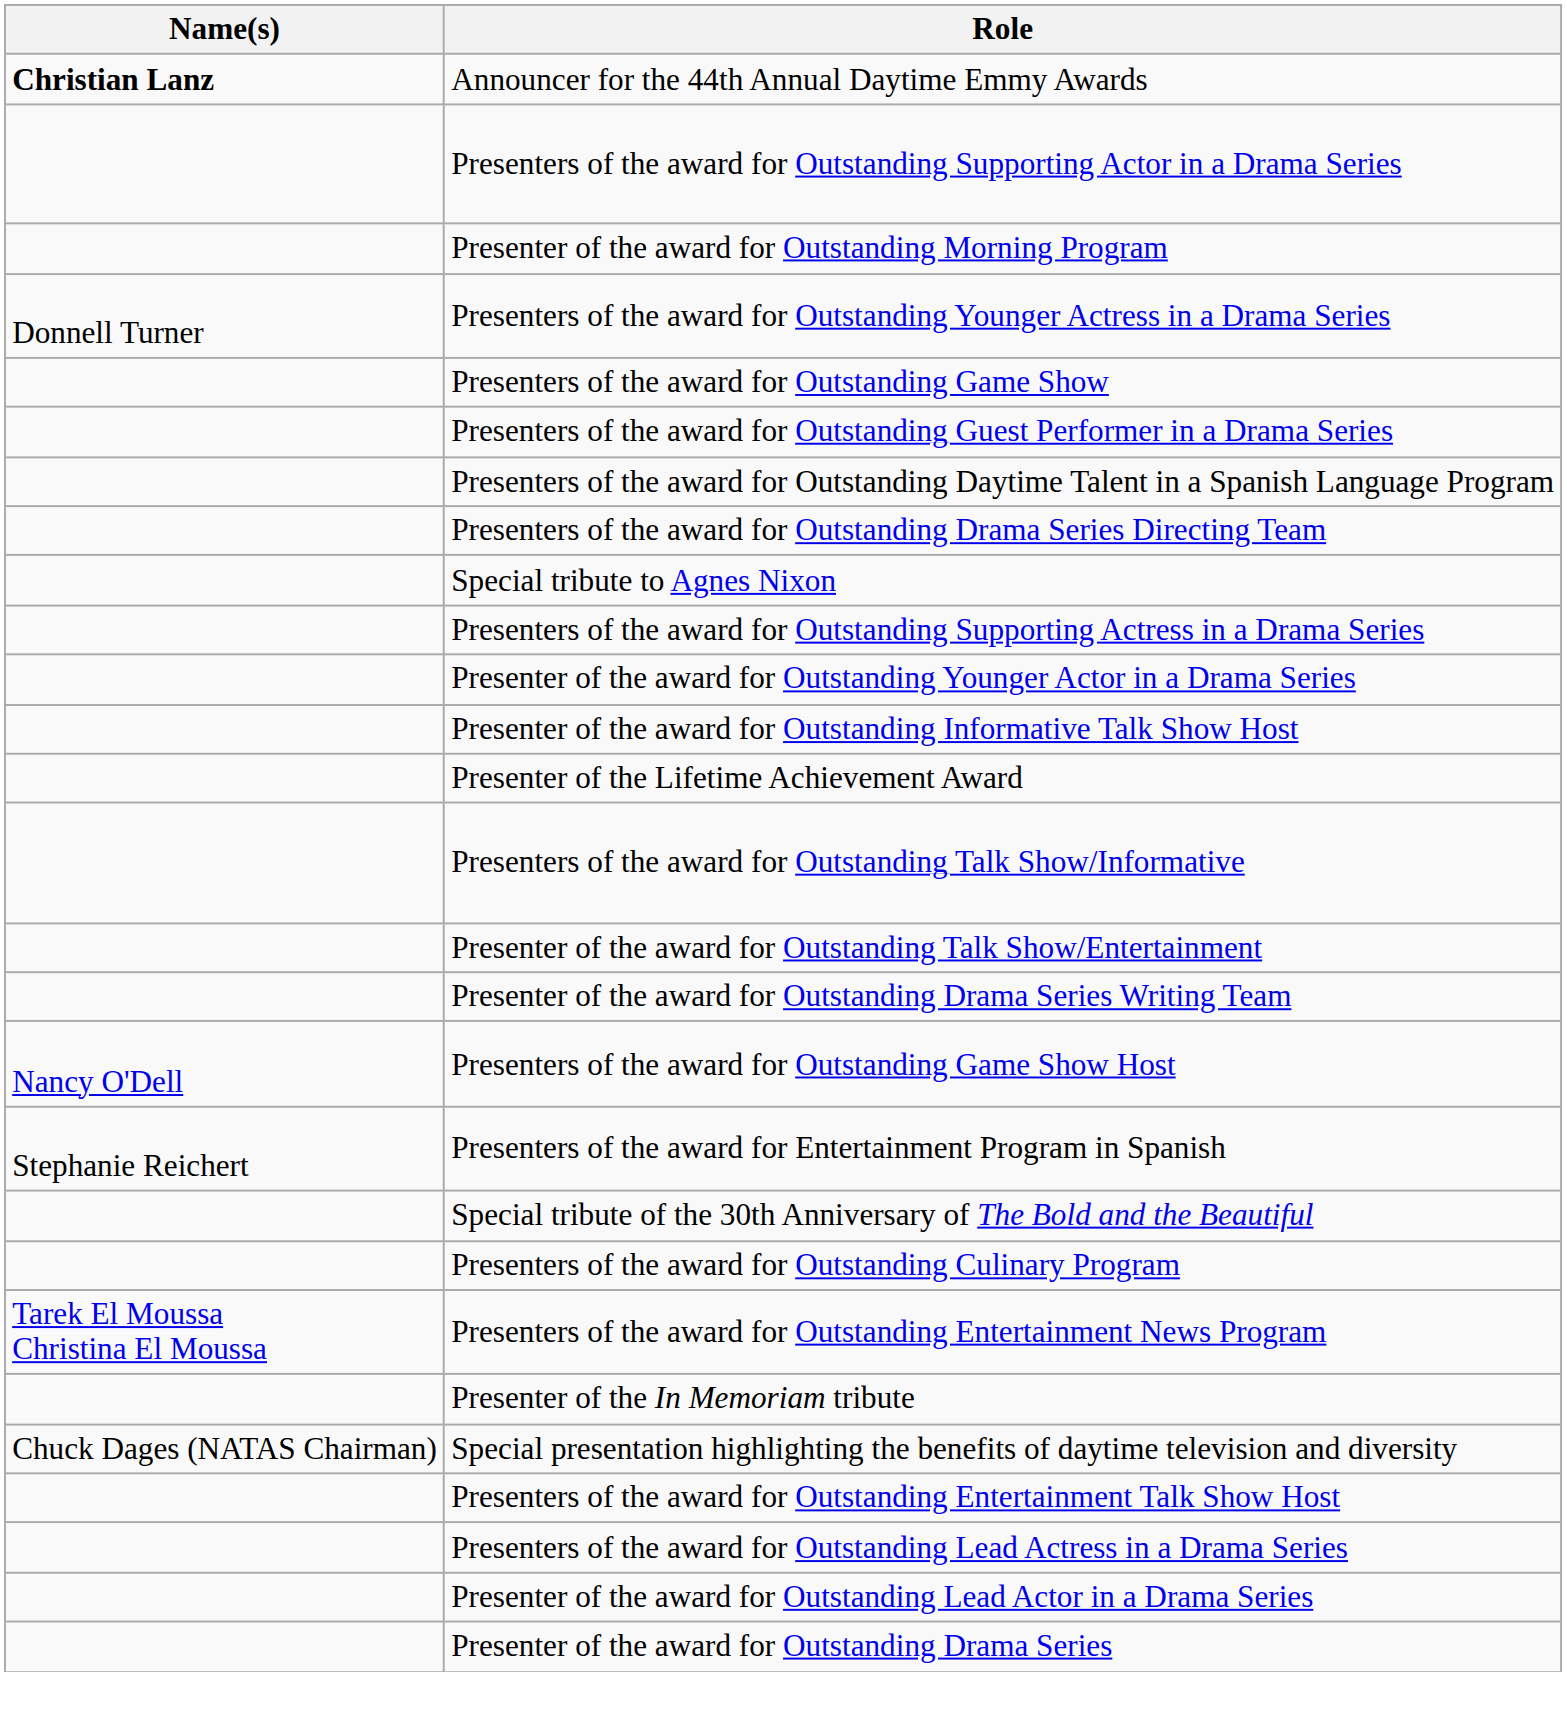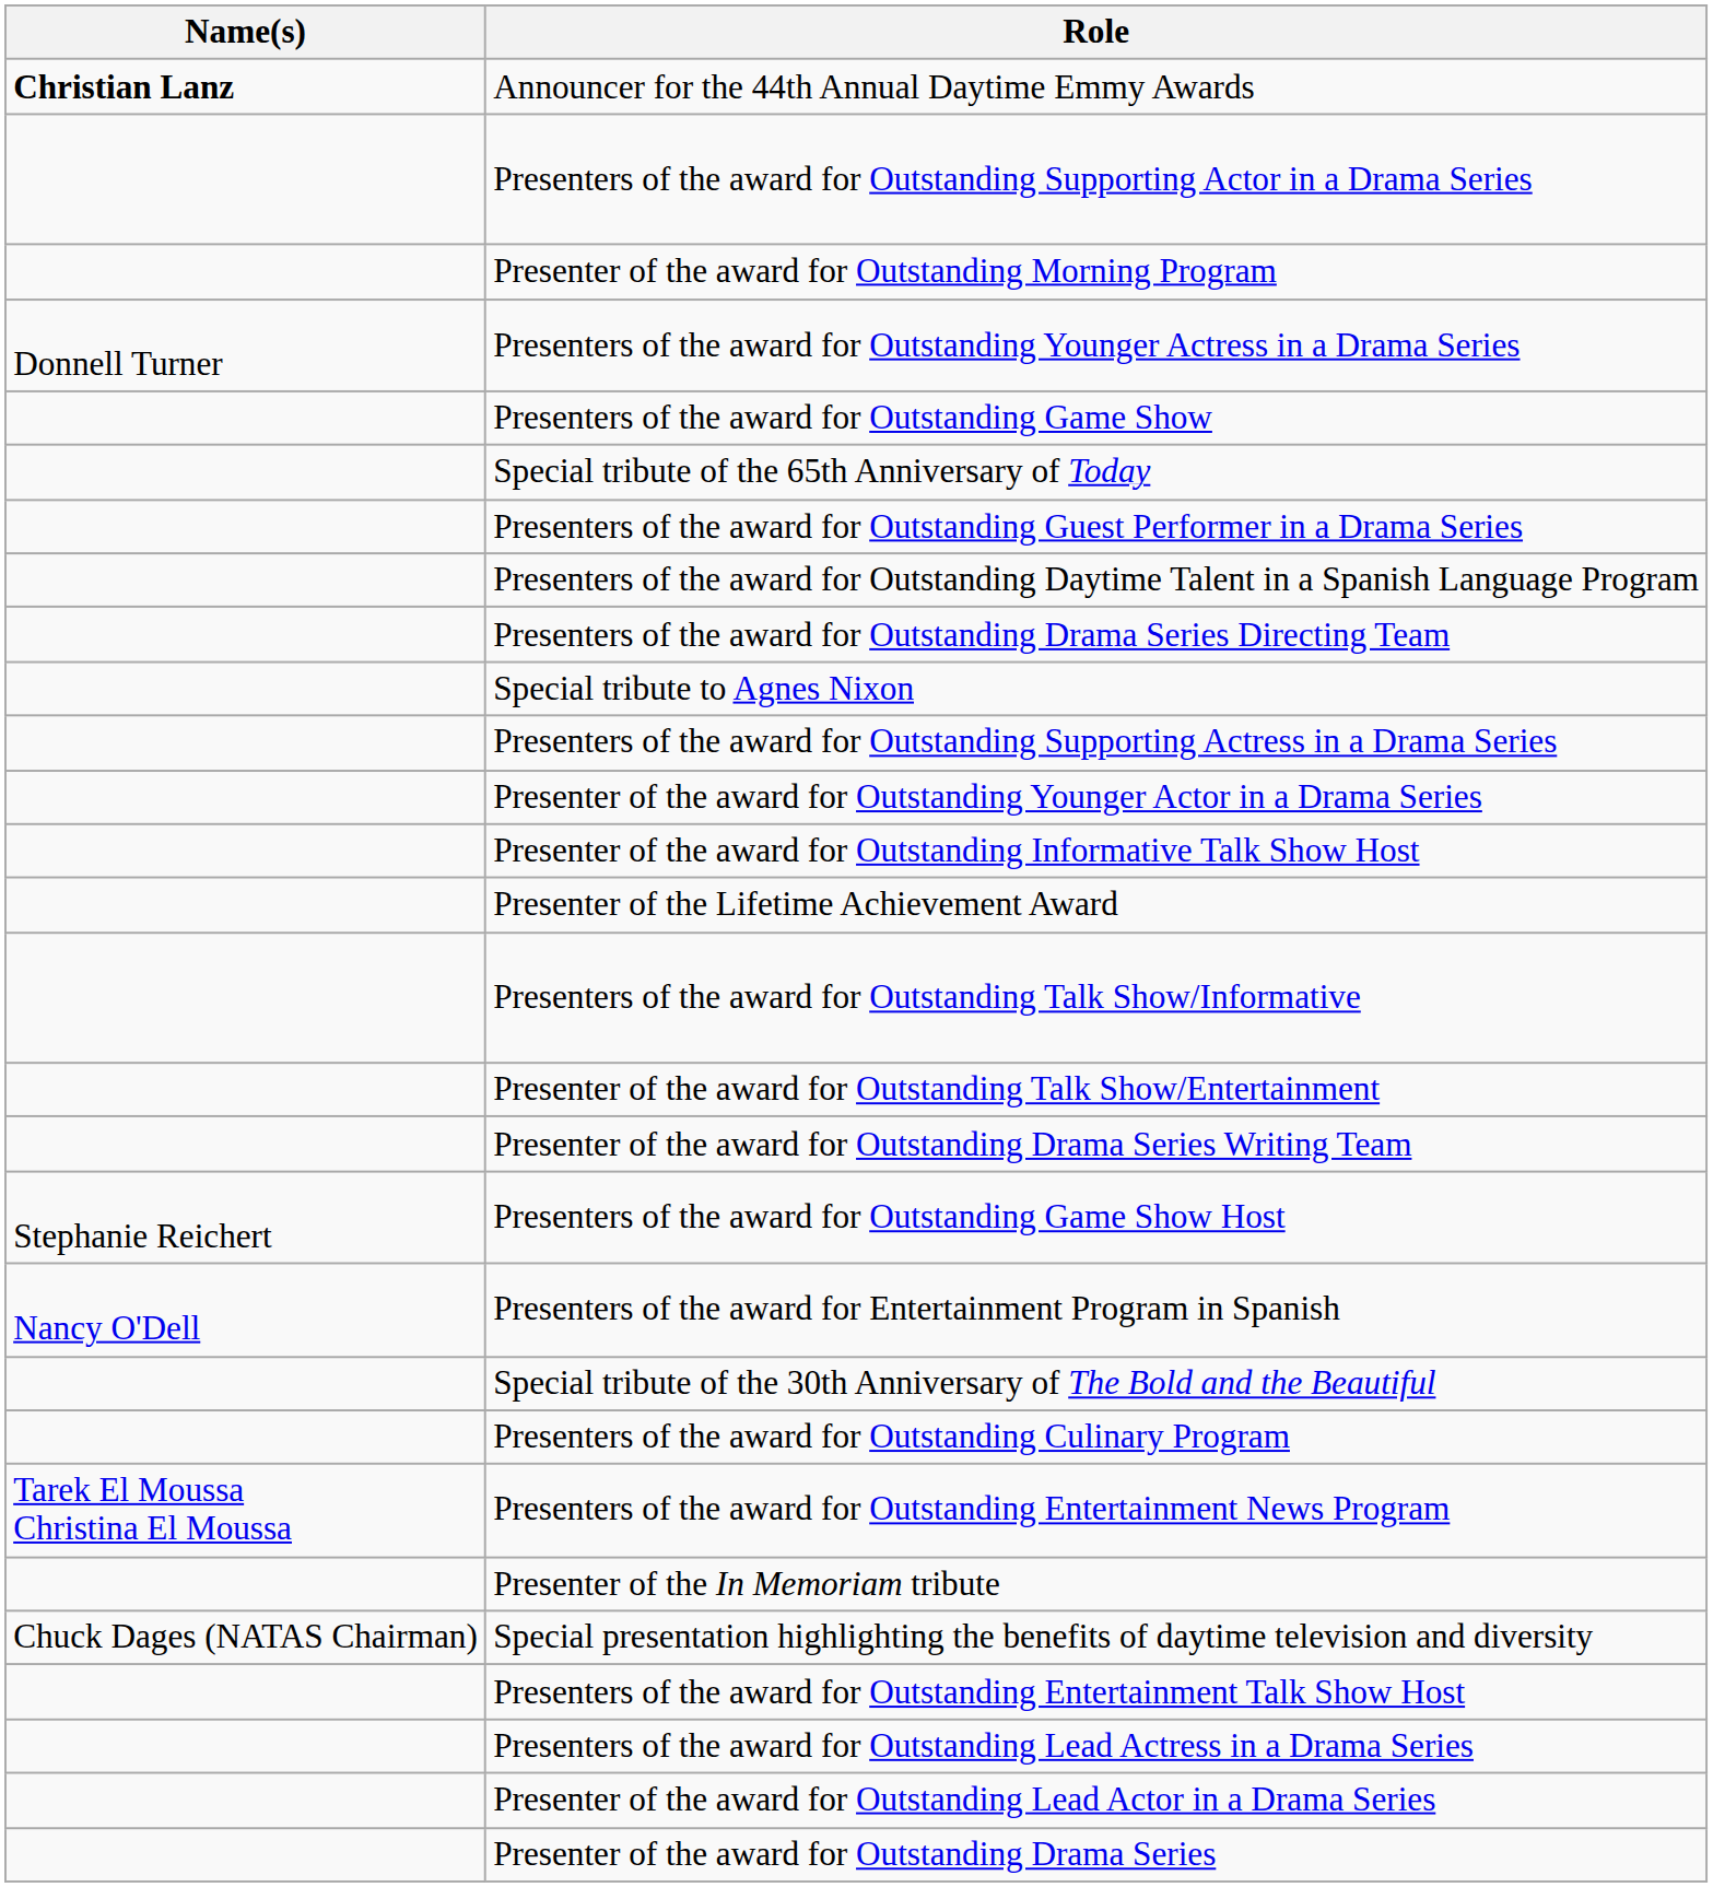+ row: Special tribute of the 65th Anniversary of Today
Presenters of the award for Outstanding Game Show Host | Name(s): Nancy O'Dell -> Stephanie Reichert
Presenters of the award for Entertainment Program in Spanish | Name(s): Stephanie Reichert -> Nancy O'Dell
